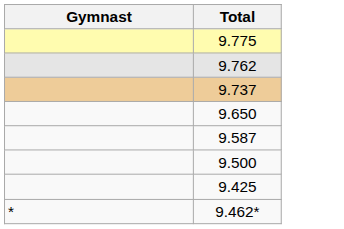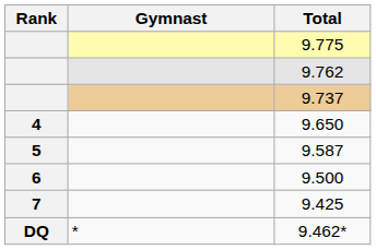+ column: Rank | 4 | 5 | 6 | 7 | DQ
